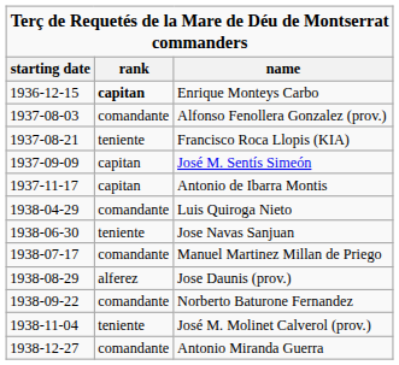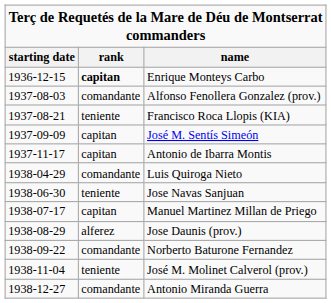Manuel Martinez Millan de Priego | rank: comandante -> capitan
